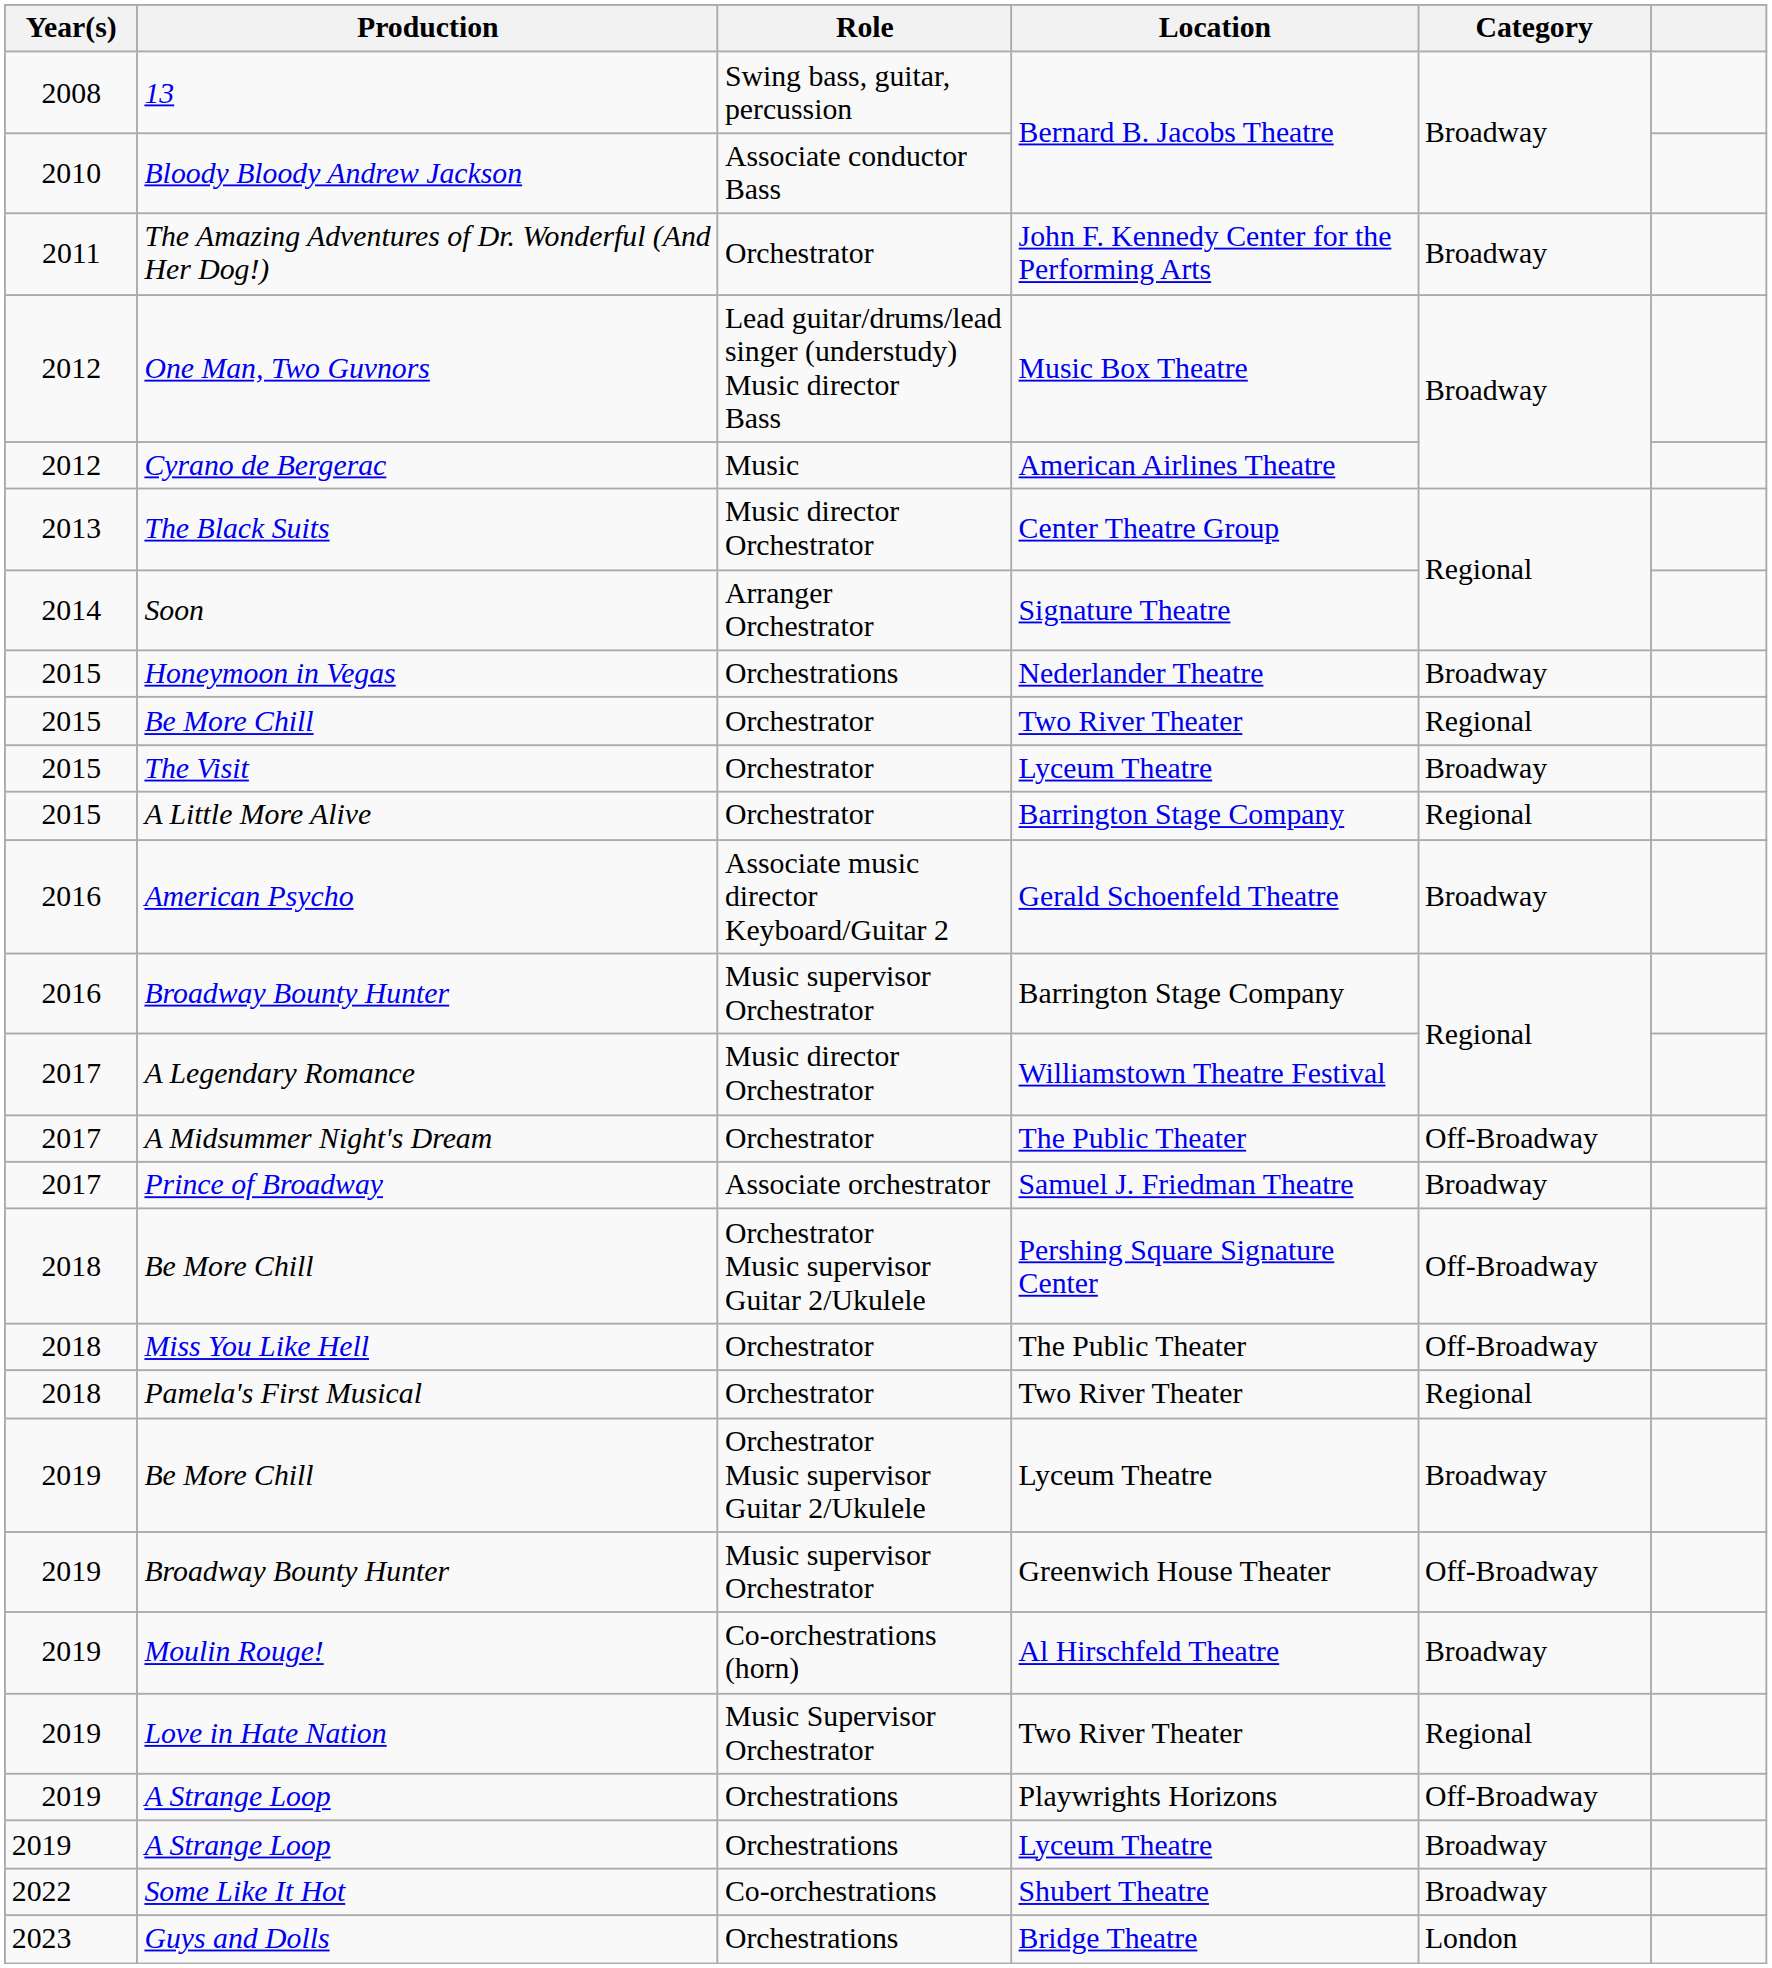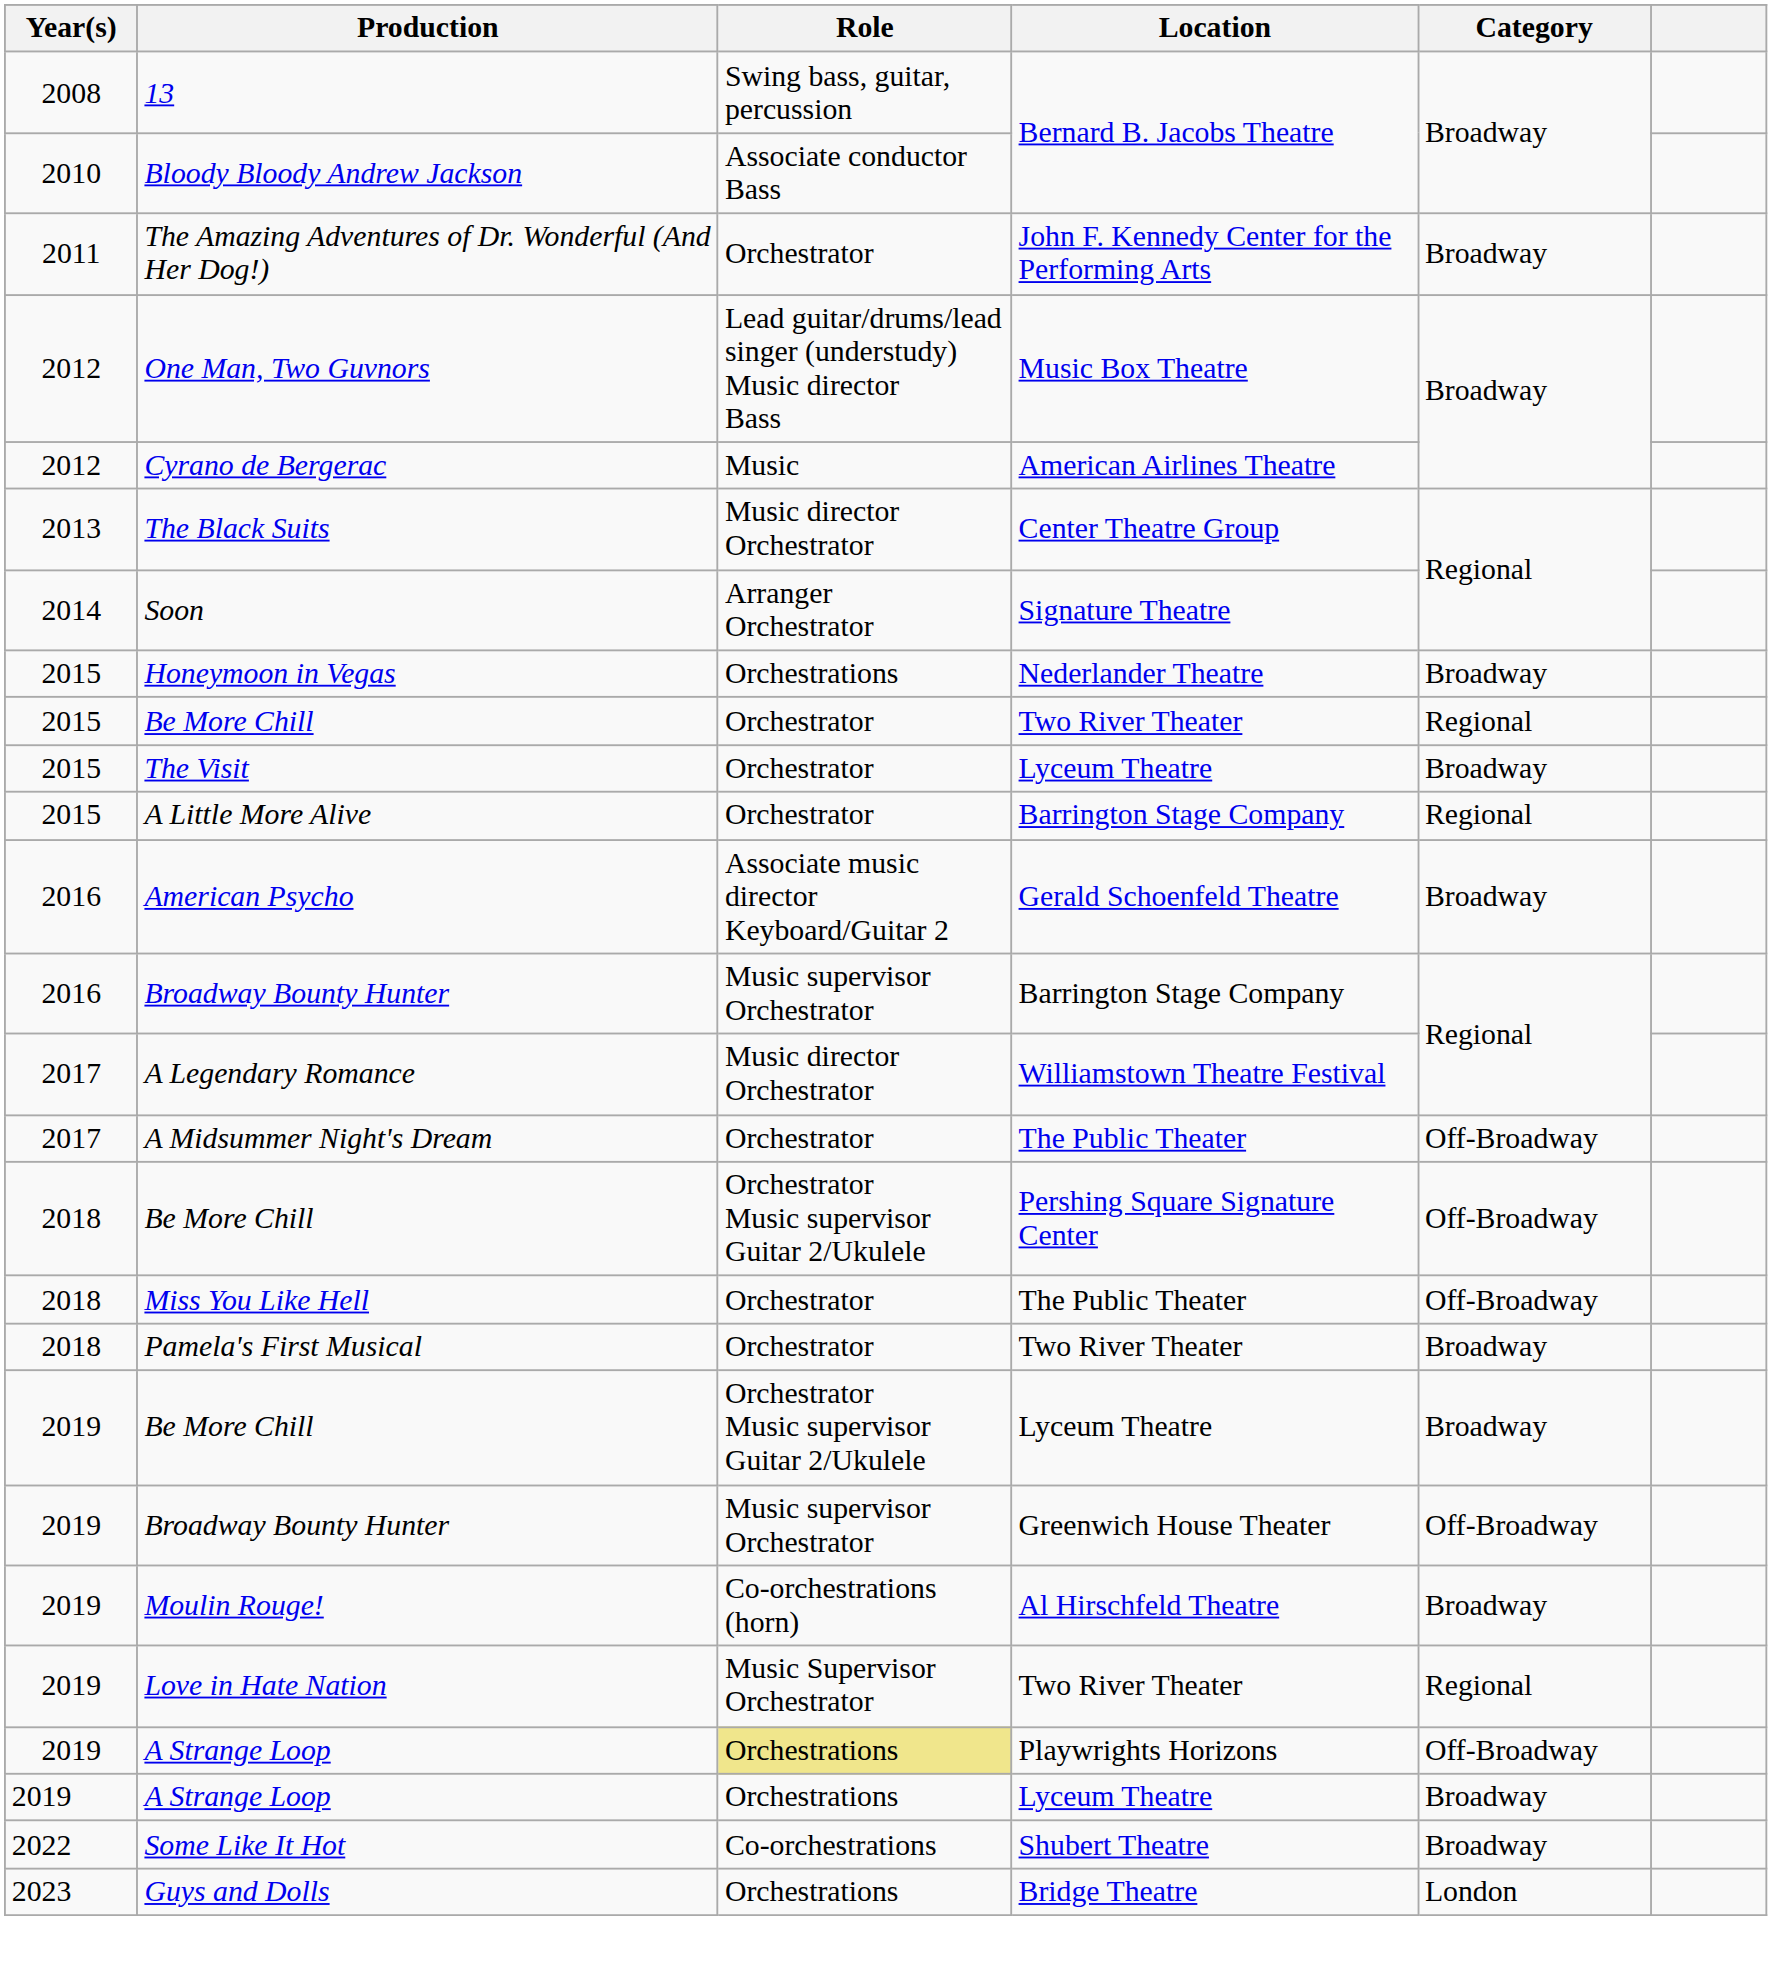- row: 2017 | Prince of Broadway | Associate orchestrator | Samuel J. Friedman Theatre | Broadway
Pamela's First Musical | Category: Regional -> Broadway
A Strange Loop / Playwrights Horizons | Role: no background -> khaki background
